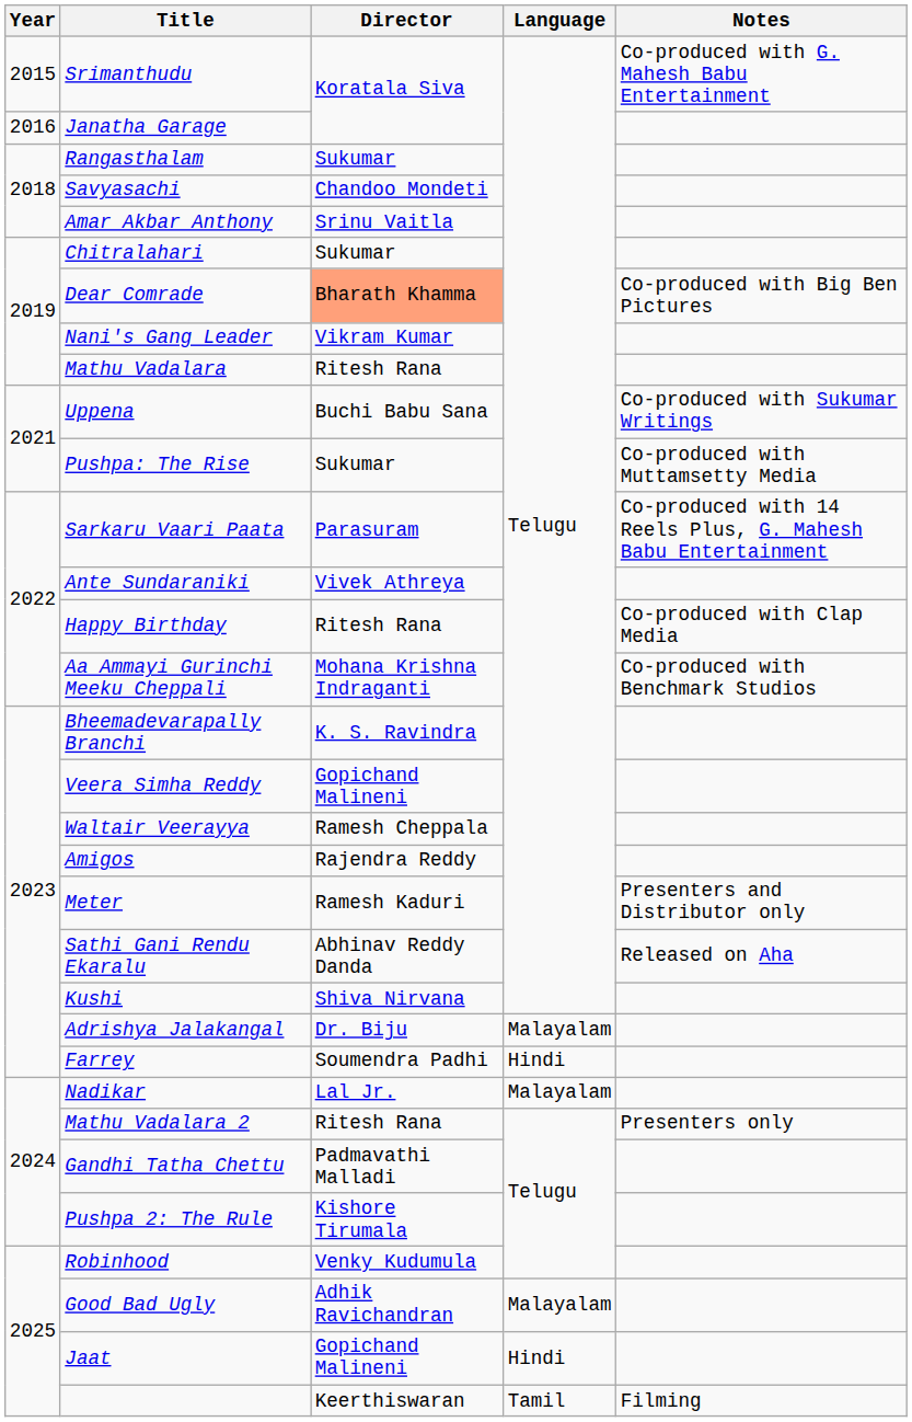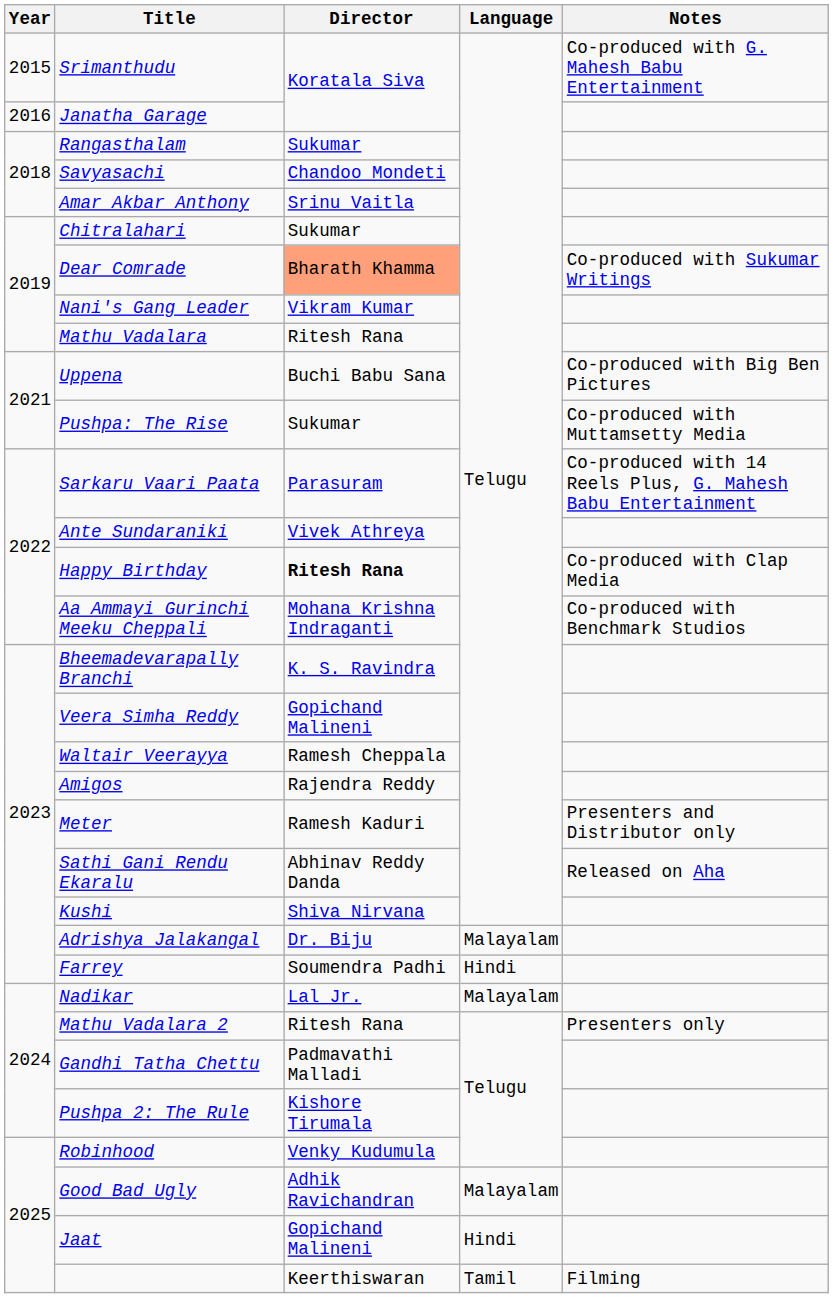Dear Comrade | Notes: Co-produced with Big Ben Pictures -> Co-produced with Sukumar Writings
Uppena | Notes: Co-produced with Sukumar Writings -> Co-produced with Big Ben Pictures
Happy Birthday | Director: normal -> bold
